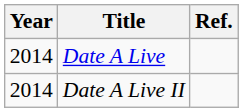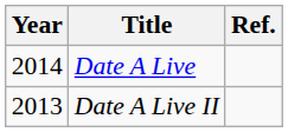Date A Live II | Year: 2014 -> 2013
